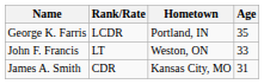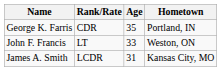columns swapped: Age <-> Hometown
George K. Farris | Rank/Rate: LCDR -> CDR
James A. Smith | Rank/Rate: CDR -> LCDR
